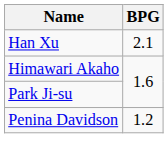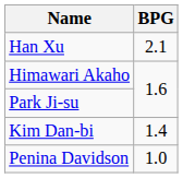+ row: Kim Dan-bi | 1.4
Penina Davidson | BPG: 1.2 -> 1.0
